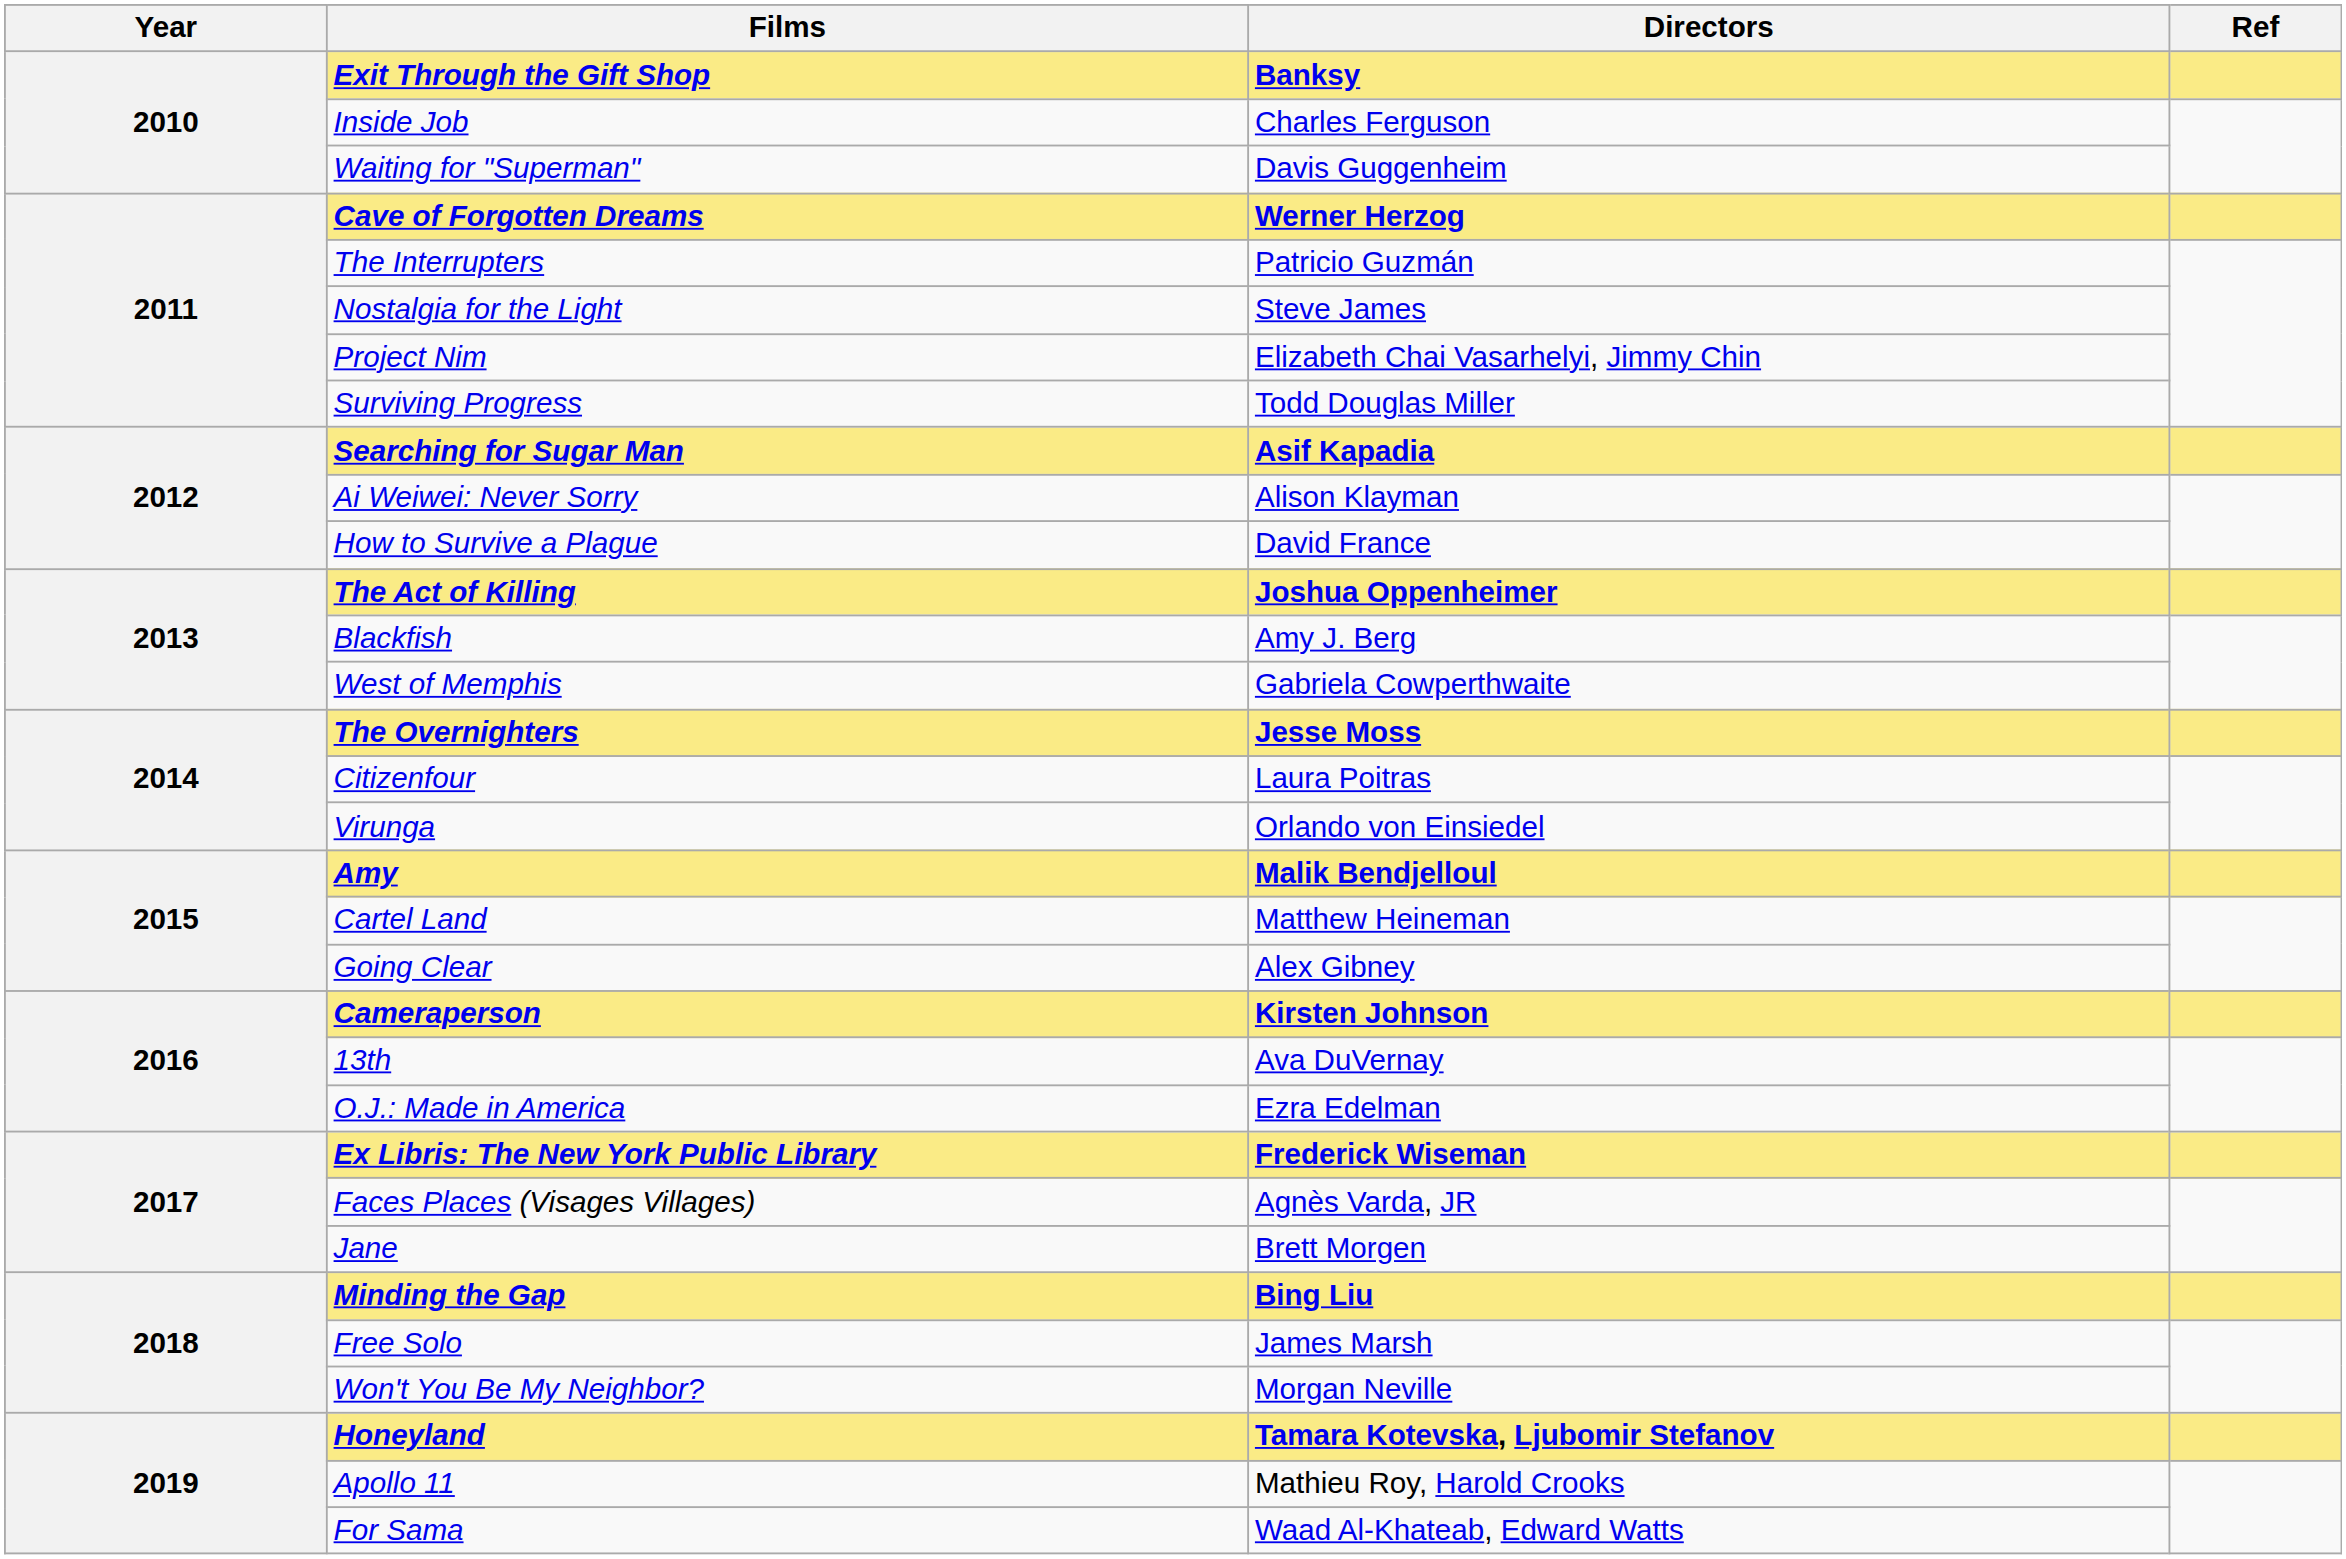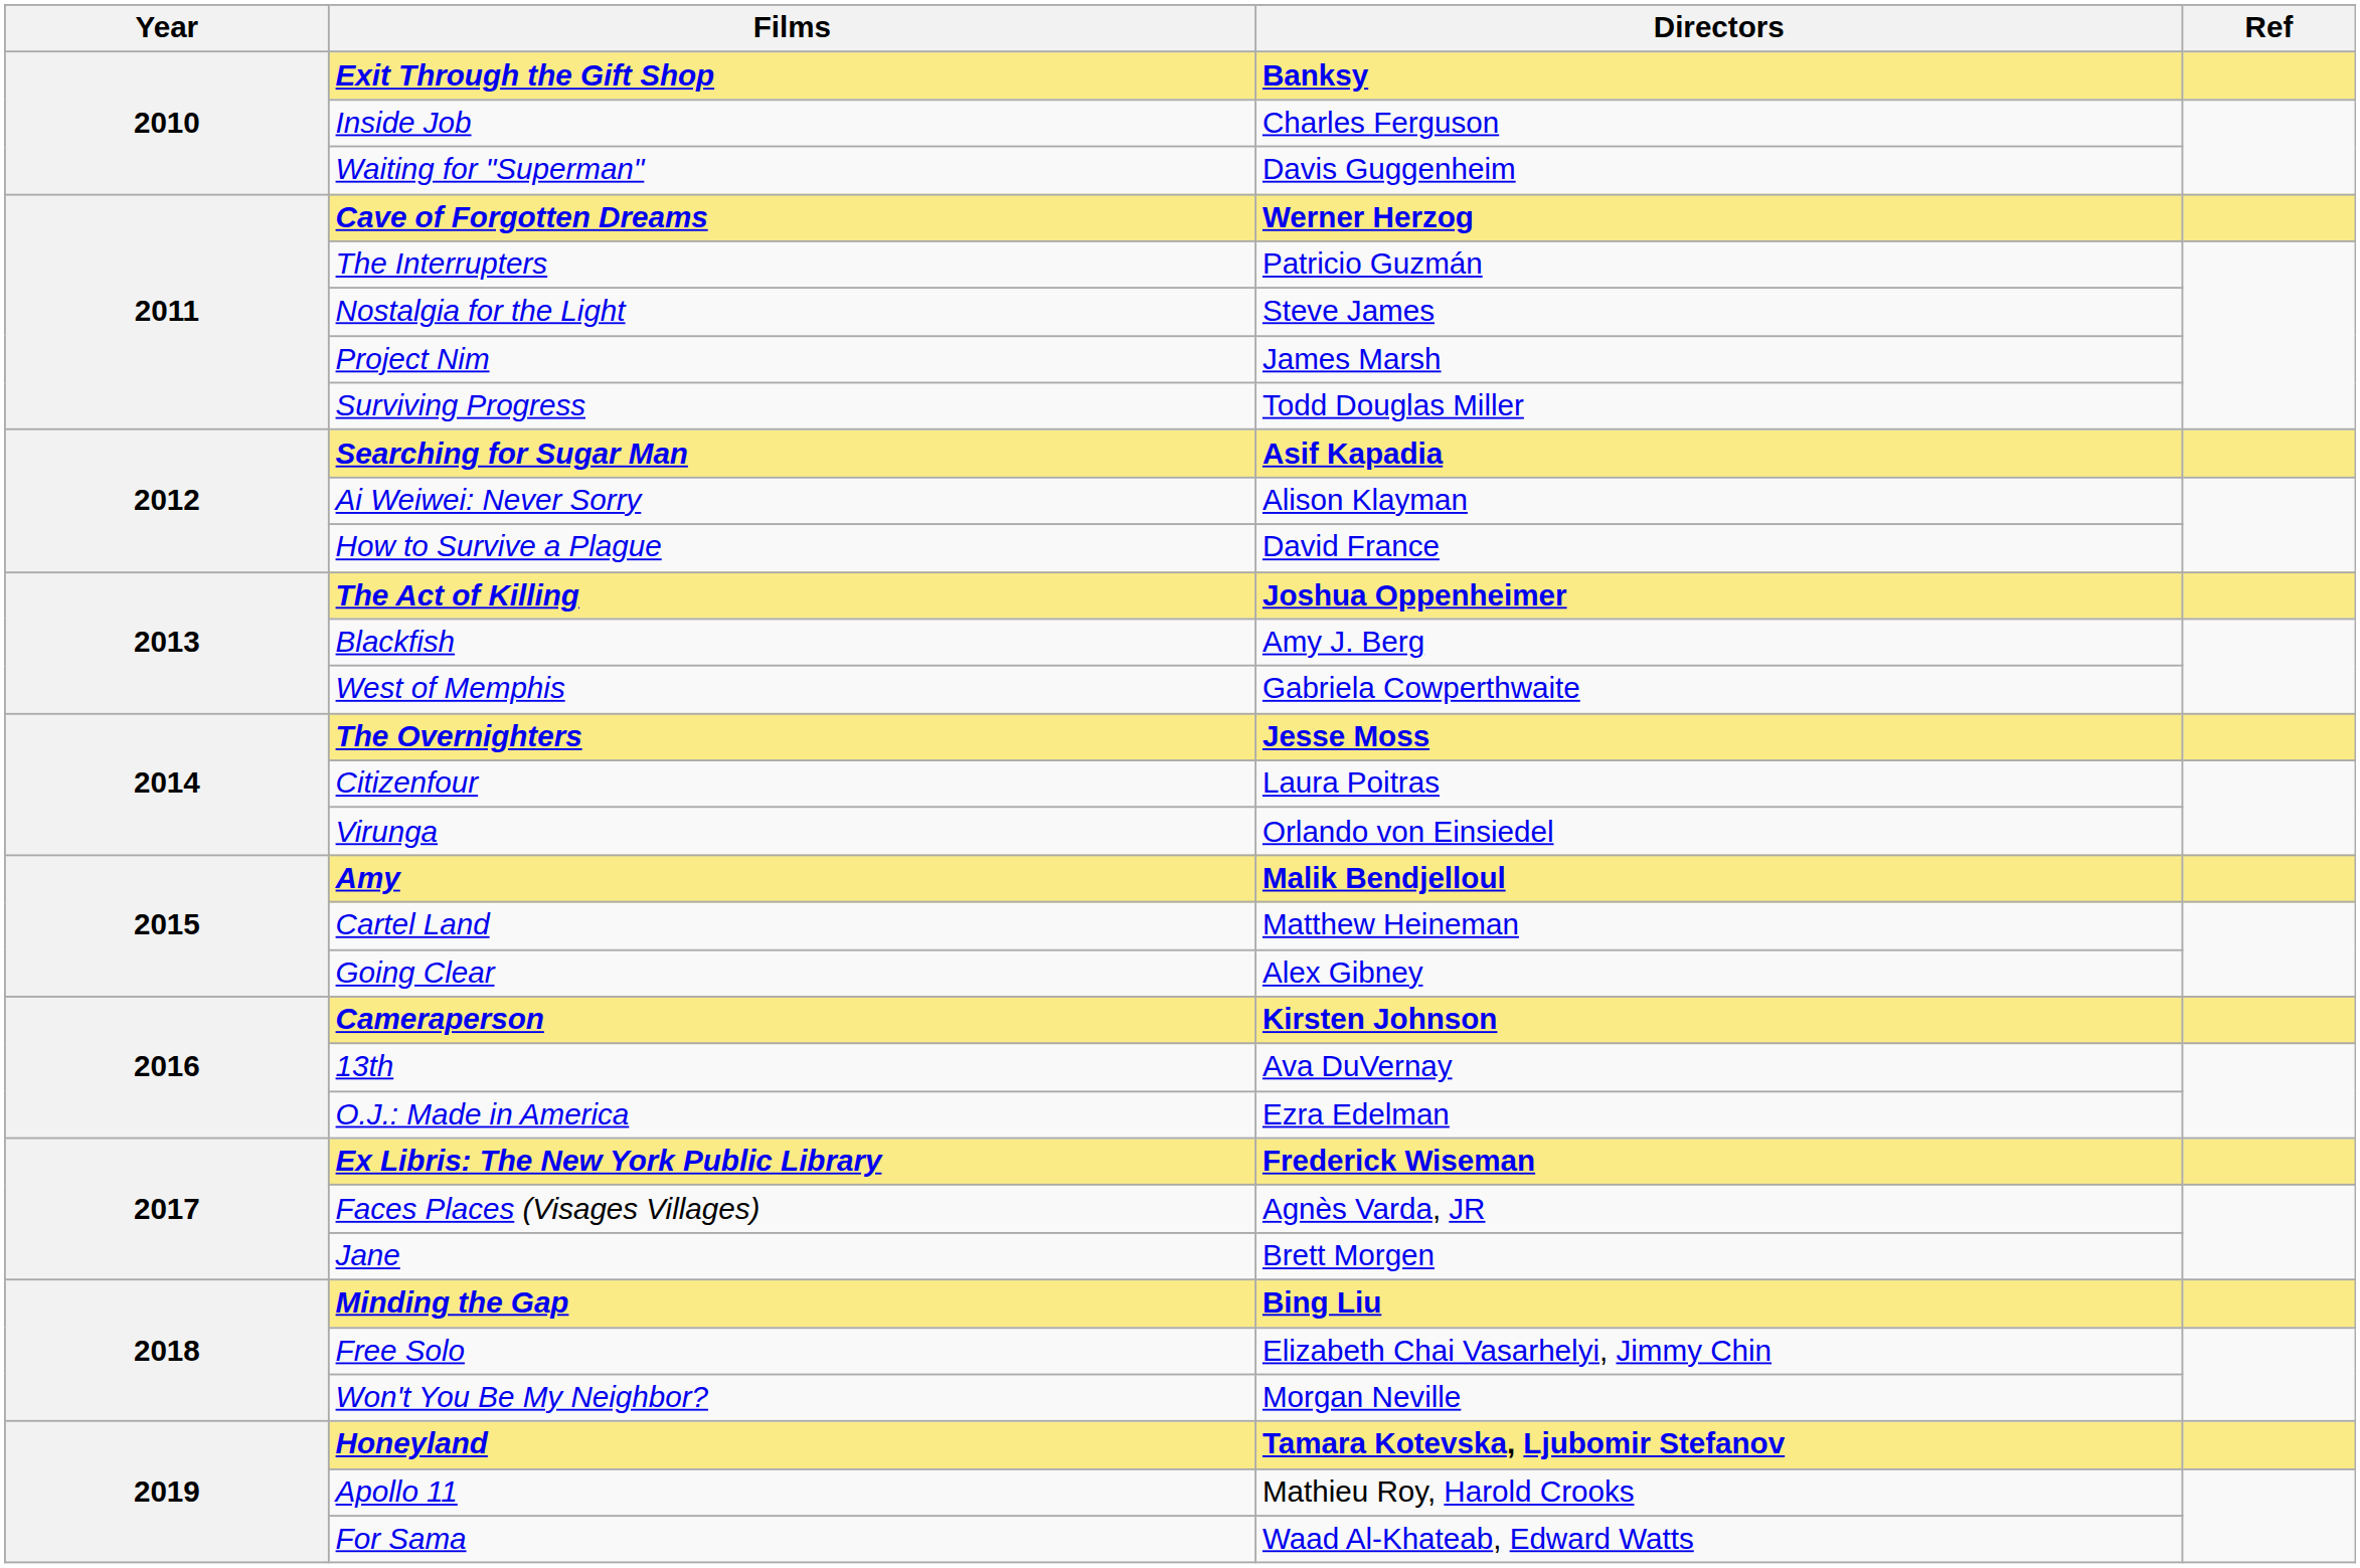Project Nim | Directors: Elizabeth Chai Vasarhelyi, Jimmy Chin -> James Marsh
Free Solo | Directors: James Marsh -> Elizabeth Chai Vasarhelyi, Jimmy Chin
